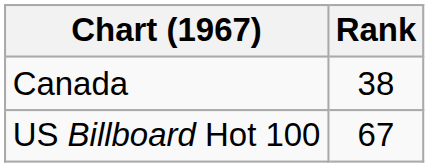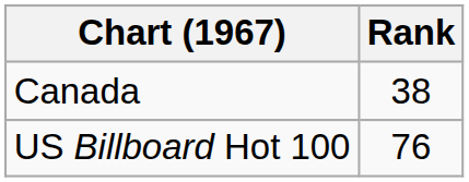US Billboard Hot 100 | Rank: 67 -> 76
